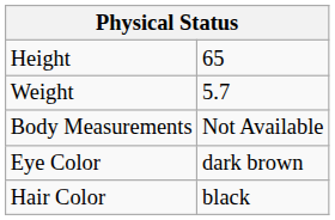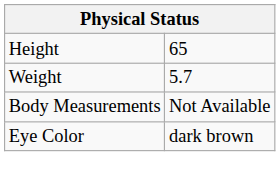- row: Hair Color | black
